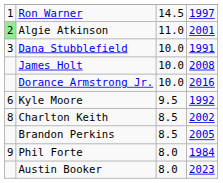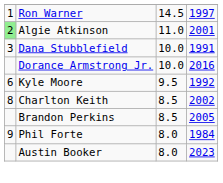- row: James Holt | 10.0 | 2008
